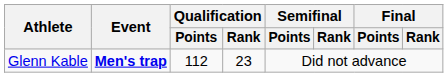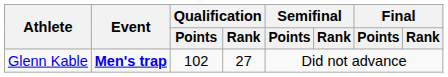Glenn Kable | Qualification / Points: 112 -> 102
Glenn Kable | Qualification / Rank: 23 -> 27
